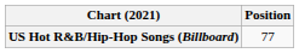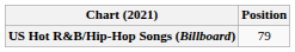US Hot R&B/Hip-Hop Songs (Billboard) | Position: 77 -> 79
